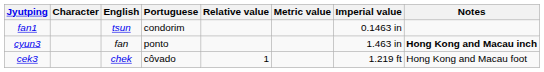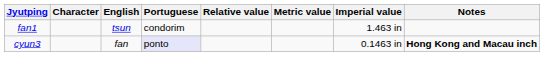fan1 | Imperial value: 0.1463 in -> 1.463 in
cyun3 | Portuguese: no background -> lavender background
cyun3 | Imperial value: 1.463 in -> 0.1463 in
- row: cek3 | chek | côvado | 1 | 1.219 ft | Hong Kong and Macau foot
